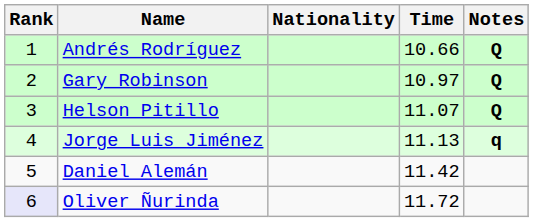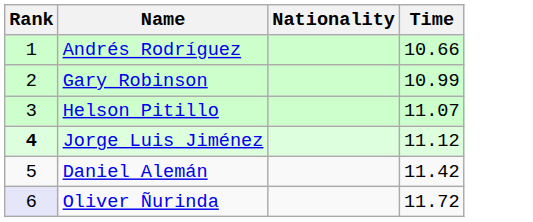- column: Notes | Q | Q | Q | q
Gary Robinson | Time: 10.97 -> 10.99
Jorge Luis Jiménez | Rank: normal -> bold
Jorge Luis Jiménez | Time: 11.13 -> 11.12
